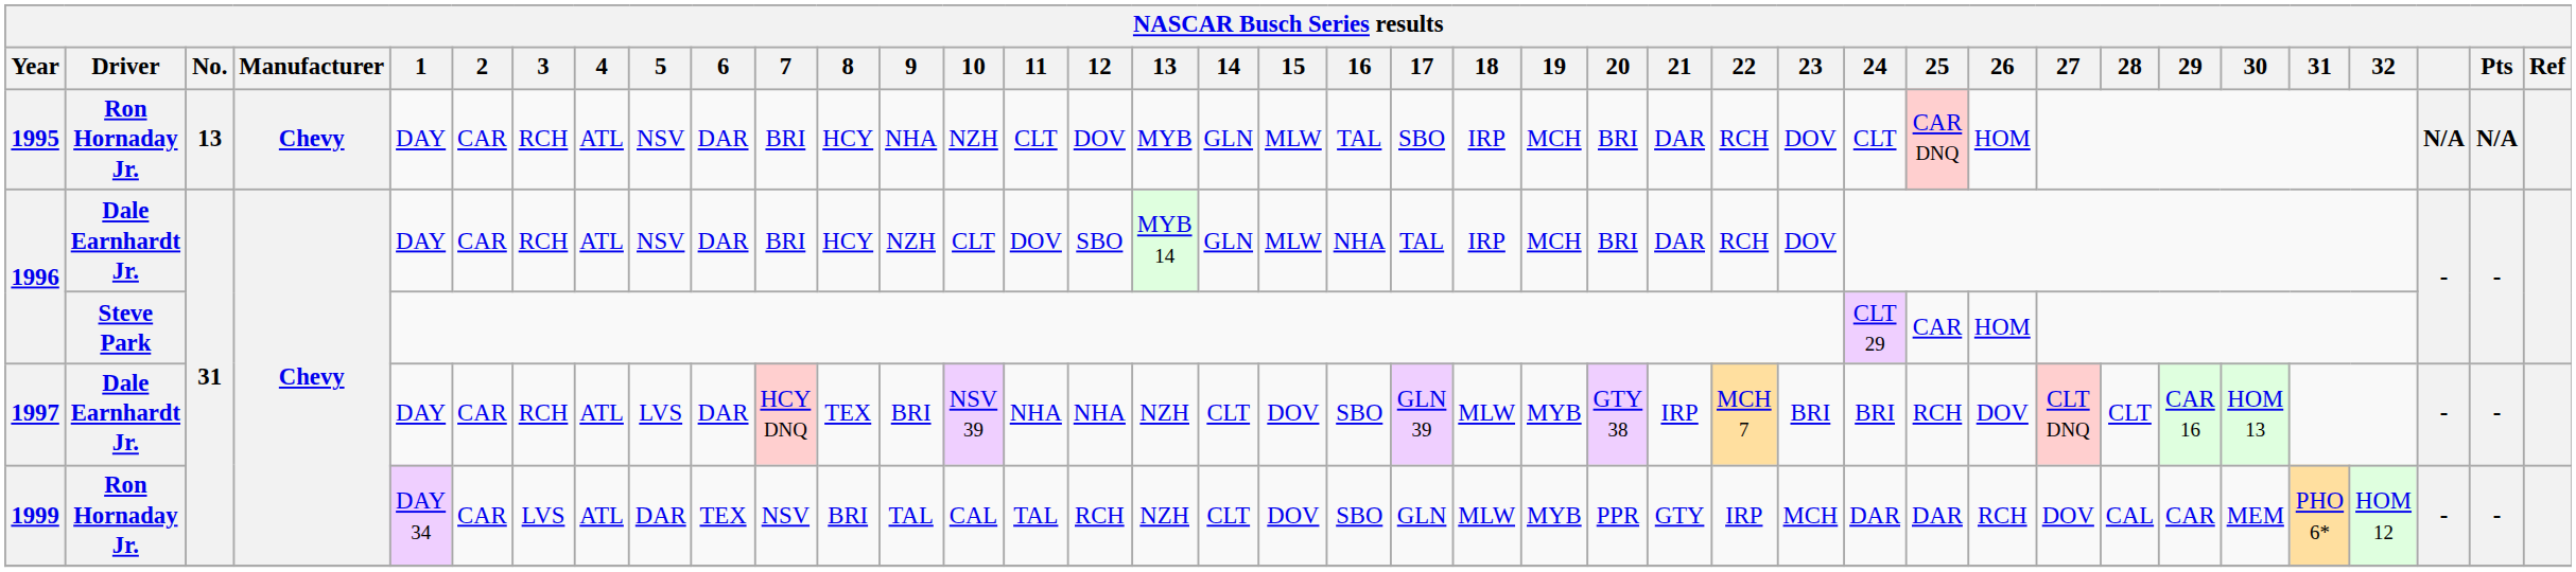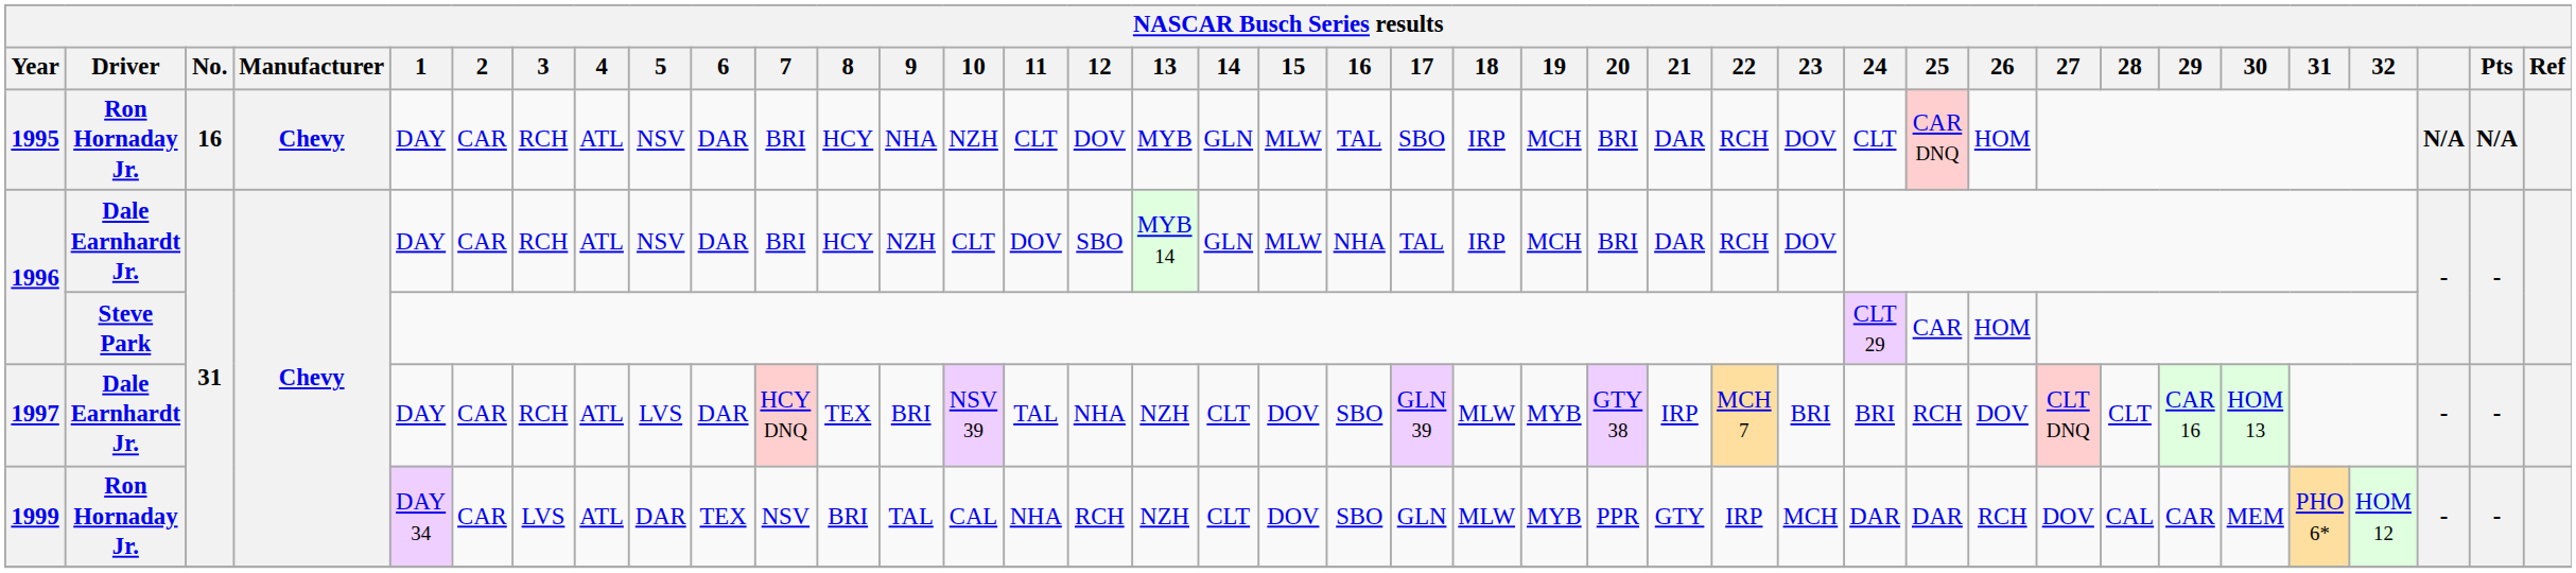1995 | No.: 13 -> 16
1997 | 11: NHA -> TAL
1999 | 11: TAL -> NHA
